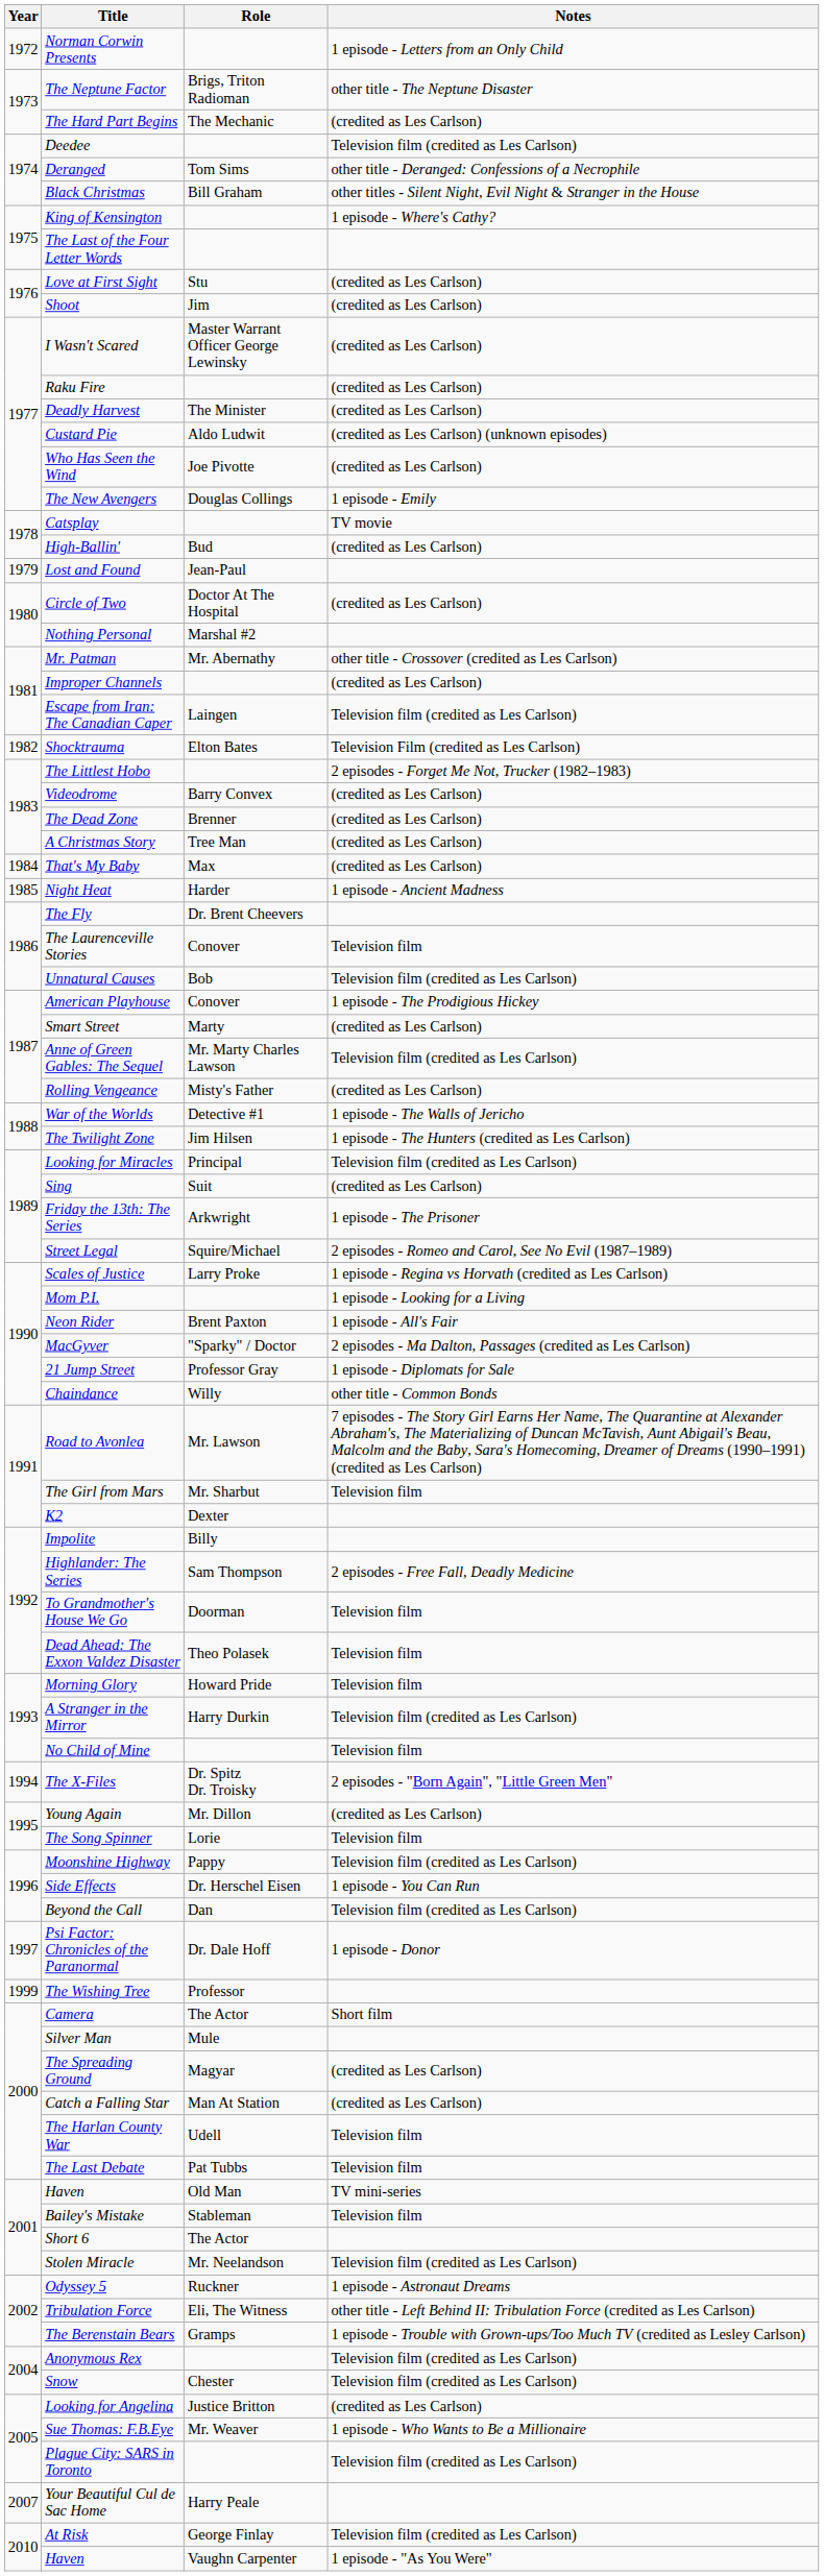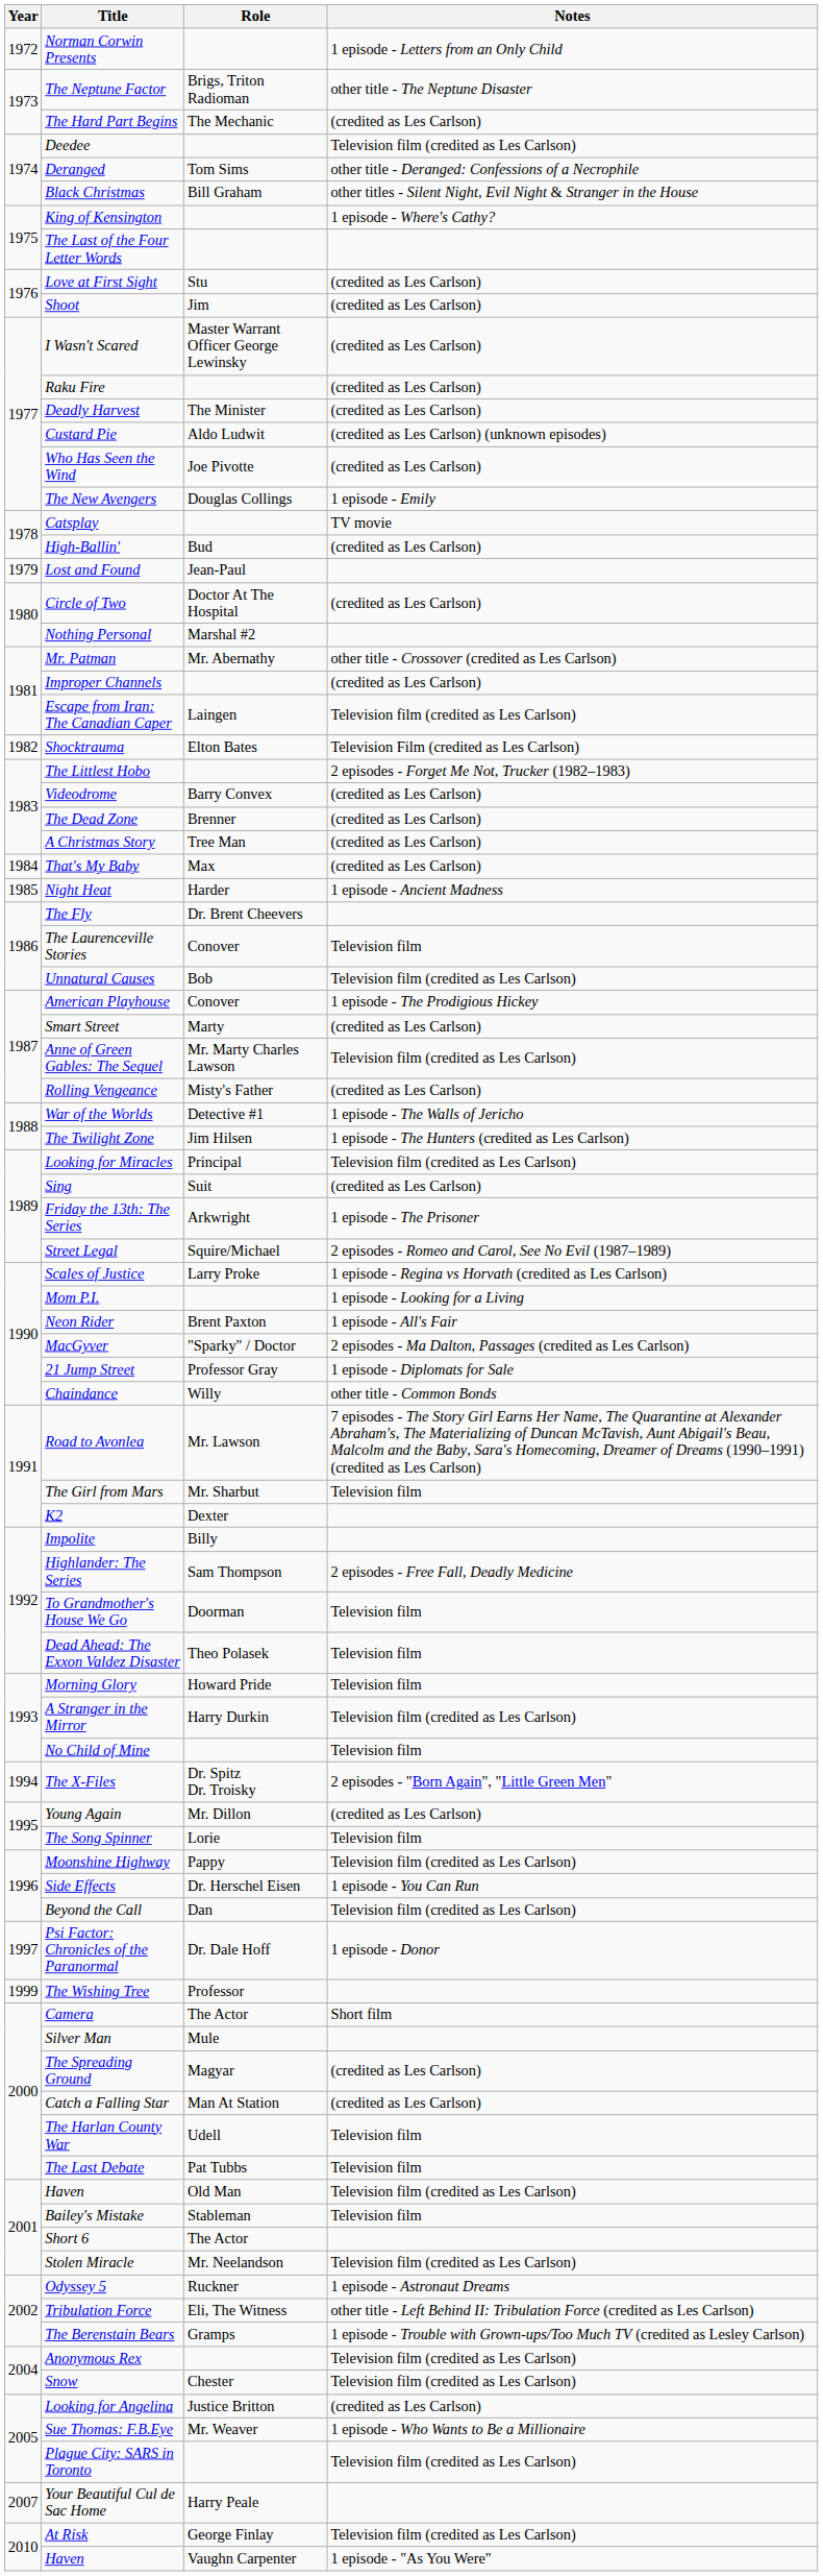Haven / Old Man | Notes: TV mini-series -> Television film (credited as Les Carlson)
